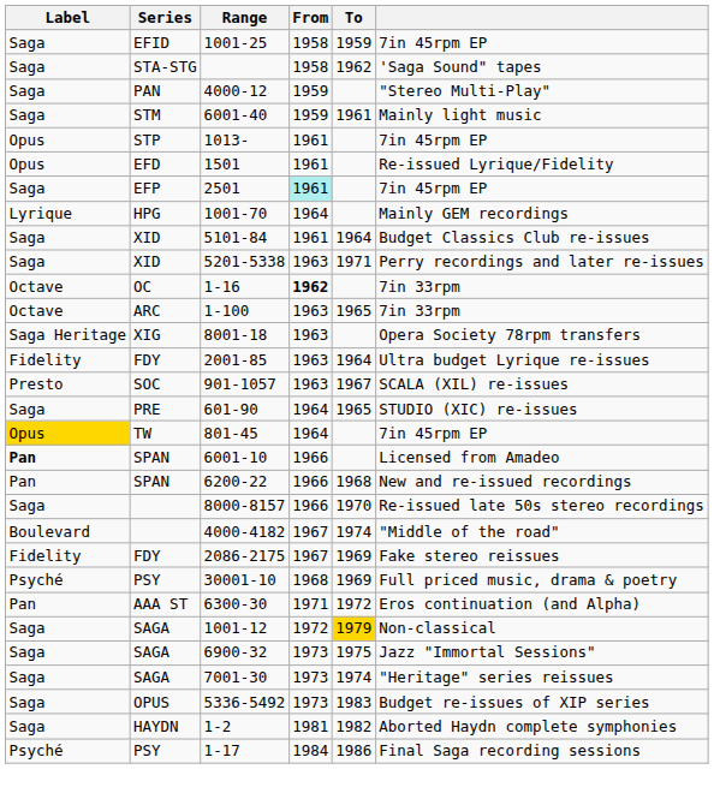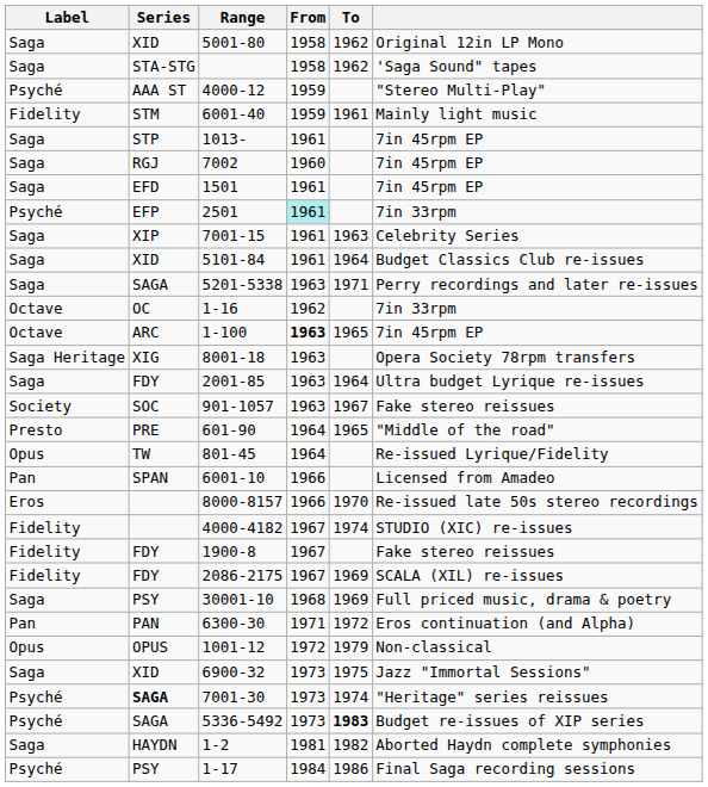+ row: Saga | XID | 5001-80 | 1958 | 1962 | Original 12in LP Mono
- row: Saga | EFID | 1001-25 | 1958 | 1959 | 7in 45rpm EP
4000-12 | Label: Saga -> Psyché
4000-12 | Series: PAN -> AAA ST
6001-40 | Label: Saga -> Fidelity
1013- | Label: Opus -> Saga
+ row: Saga | RGJ | 7002 | 1960 | 7in 45rpm EP
1501 | Label: Opus -> Saga
1501 | column 6: Re-issued Lyrique/Fidelity -> 7in 45rpm EP
2501 | Label: Saga -> Psyché
2501 | column 6: 7in 45rpm EP -> 7in 33rpm
- row: Lyrique | HPG | 1001-70 | 1964 | Mainly GEM recordings
+ row: Saga | XIP | 7001-15 | 1961 | 1963 | Celebrity Series
5201-5338 | Series: XID -> SAGA
1-16 | From: bold -> normal
1-100 | From: normal -> bold
1-100 | column 6: 7in 33rpm -> 7in 45rpm EP
2001-85 | Label: Fidelity -> Saga
901-1057 | Label: Presto -> Society
901-1057 | column 6: SCALA (XIL) re-issues -> Fake stereo reissues
601-90 | Label: Saga -> Presto
601-90 | column 6: STUDIO (XIC) re-issues -> "Middle of the road"
801-45 | Label: gold background -> no background
801-45 | column 6: 7in 45rpm EP -> Re-issued Lyrique/Fidelity
6001-10 | Label: bold -> normal
- row: Pan | SPAN | 6200-22 | 1966 | 1968 | New and re-issued recordings
8000-8157 | Label: Saga -> Eros
4000-4182 | Label: Boulevard -> Fidelity
4000-4182 | column 6: "Middle of the road" -> STUDIO (XIC) re-issues
+ row: Fidelity | FDY | 1900-8 | 1967 | Fake stereo reissues
2086-2175 | column 6: Fake stereo reissues -> SCALA (XIL) re-issues
30001-10 | Label: Psyché -> Saga
6300-30 | Series: AAA ST -> PAN
1001-12 | Label: Saga -> Opus
1001-12 | Series: SAGA -> OPUS
1001-12 | To: gold background -> no background
6900-32 | Series: SAGA -> XID
7001-30 | Label: Saga -> Psyché
7001-30 | Series: normal -> bold
5336-5492 | Label: Saga -> Psyché
5336-5492 | Series: OPUS -> SAGA
5336-5492 | To: normal -> bold
